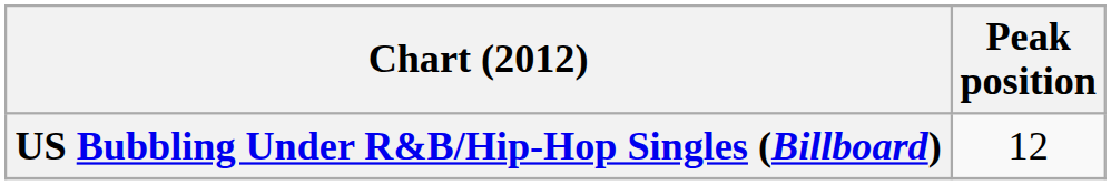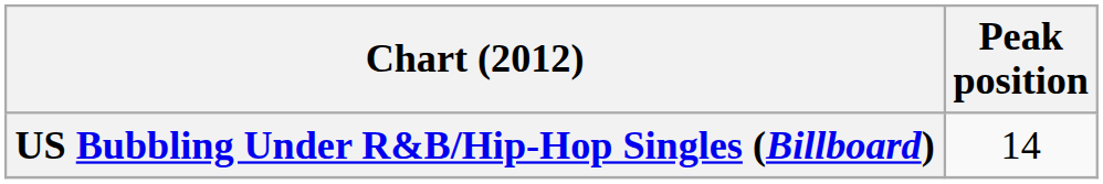US Bubbling Under R&B/Hip-Hop Singles (Billboard) | Peak position: 12 -> 14
